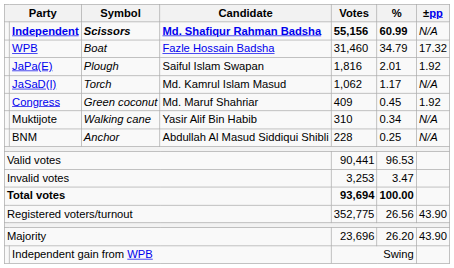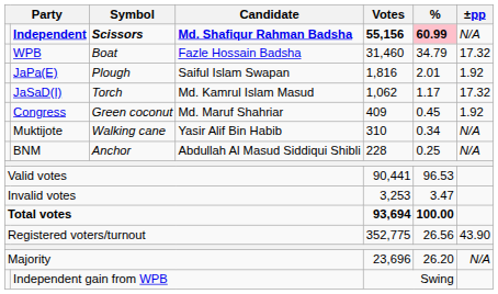Independent | %: no background -> pink background
JaSaD(I) | ±pp: N/A -> 17.32
Majority | ±pp: 43.90 -> N/A
